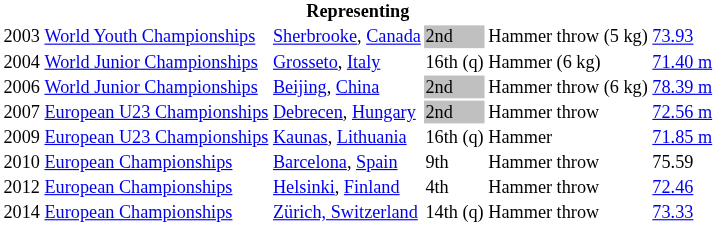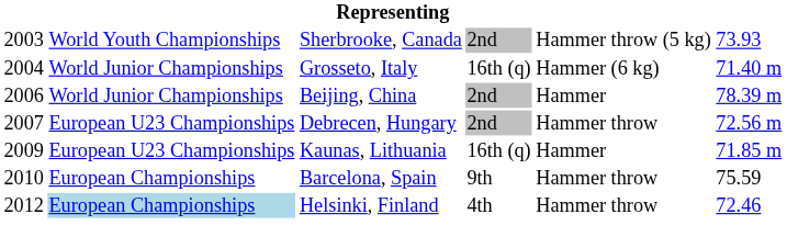Beijing, China | column 5: Hammer throw (6 kg) -> Hammer
Helsinki, Finland | column 2: no background -> lightblue background
- row: 2014 | European Championships | Zürich, Switzerland | 14th (q) | Hammer throw | 73.33
